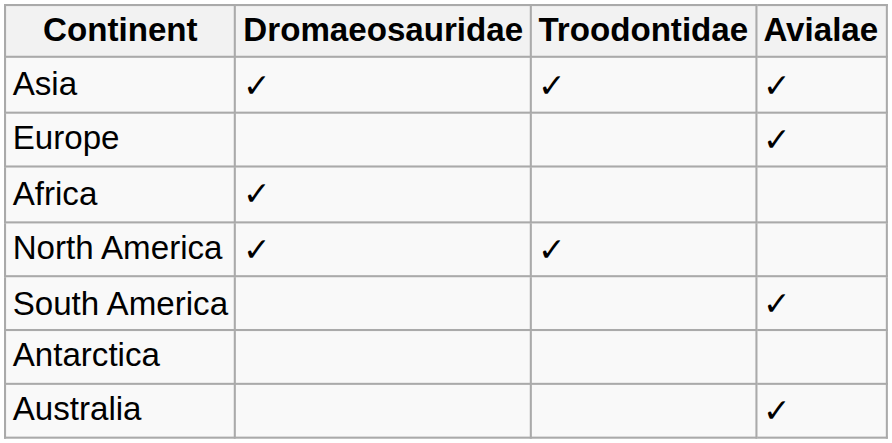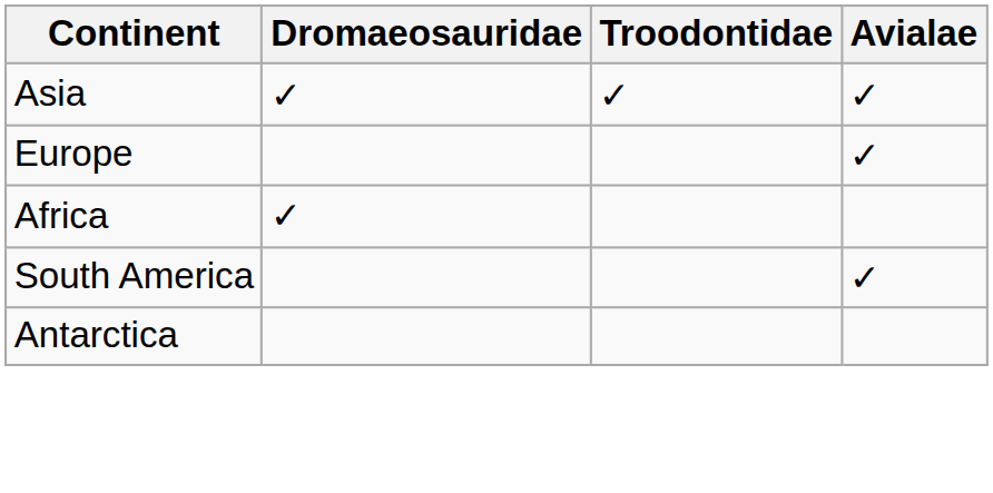- row: North America | ✓ | ✓
- row: Australia | ✓
